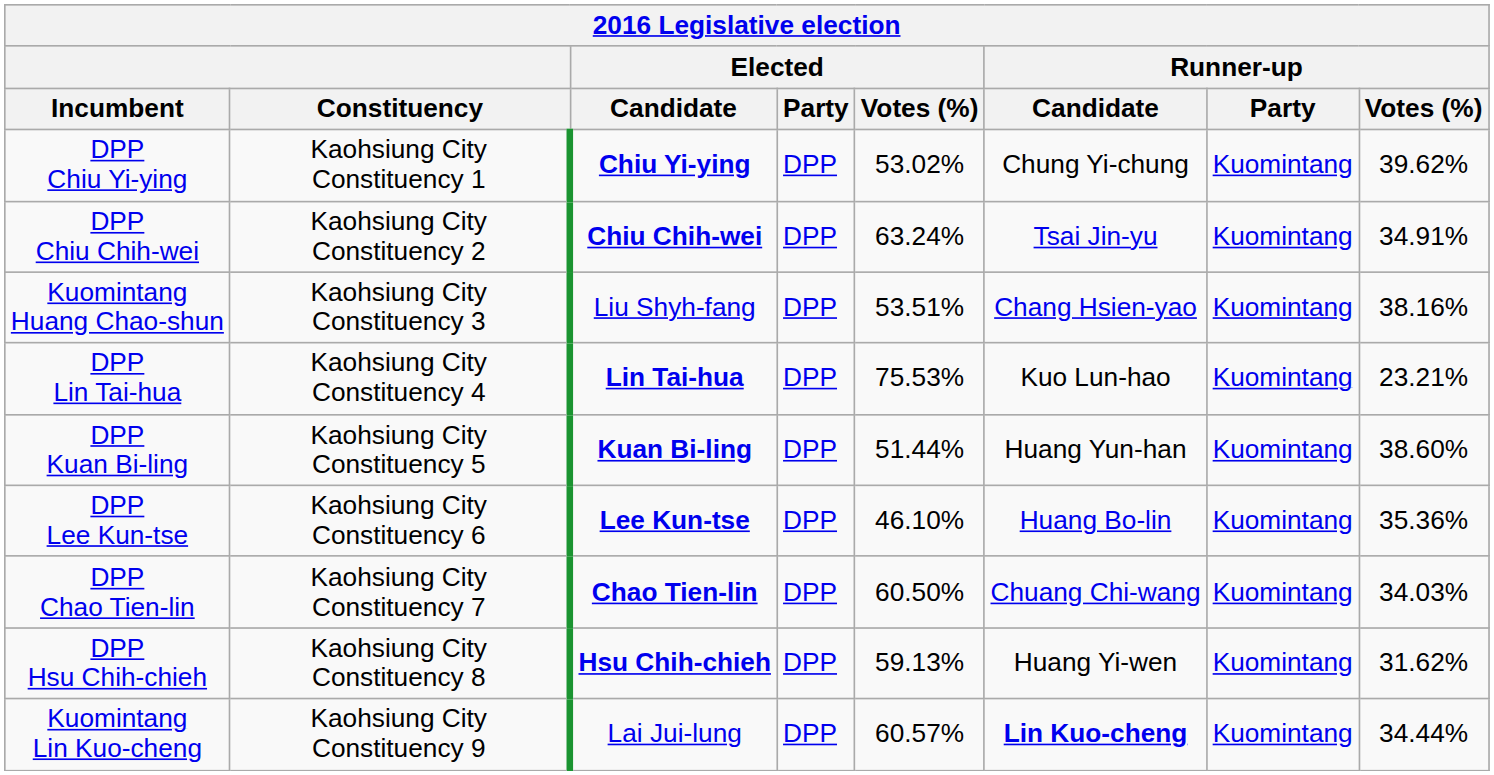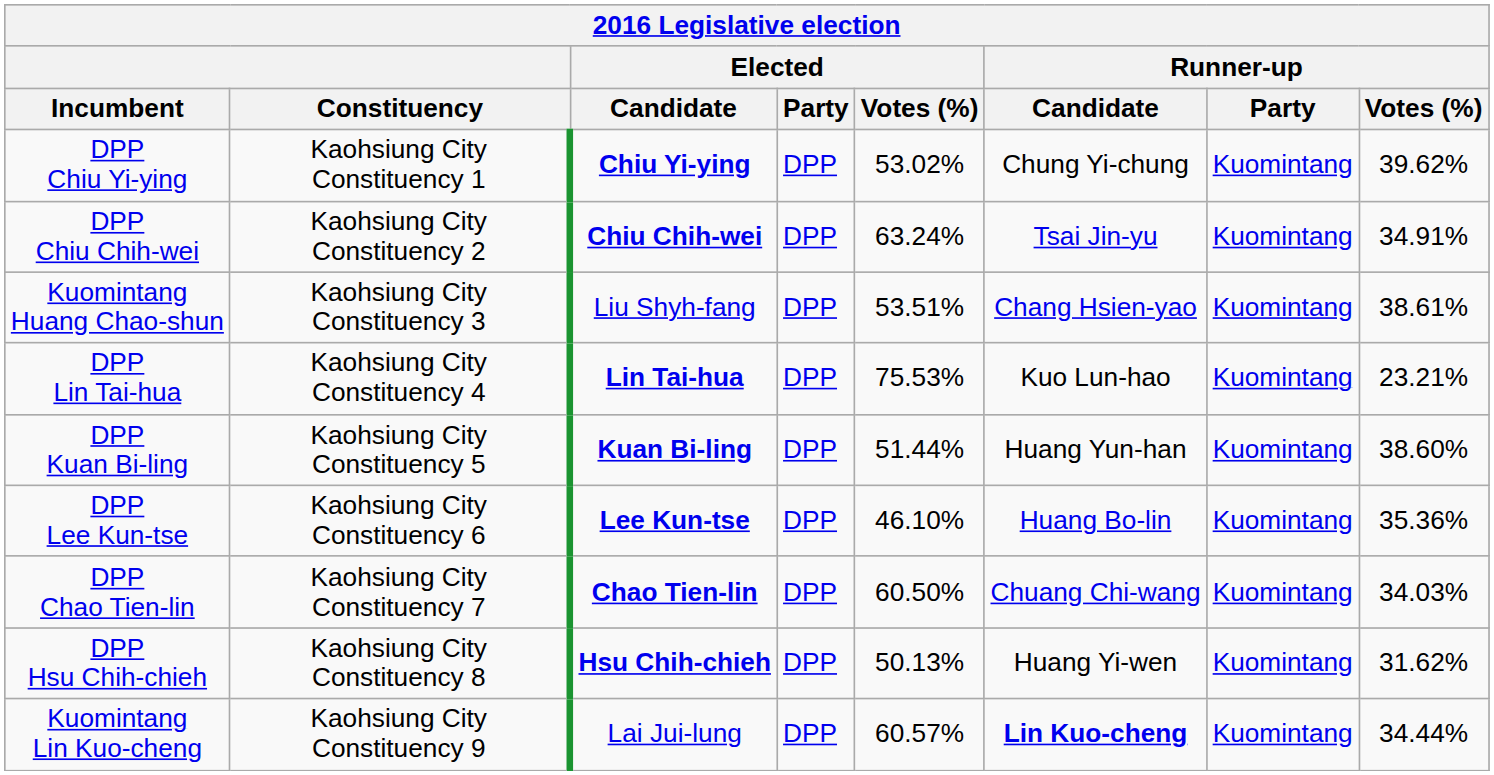Kuomintang Huang Chao-shun | Runner-up / Votes (%): 38.16% -> 38.61%
DPP Hsu Chih-chieh | Elected / Votes (%): 59.13% -> 50.13%
